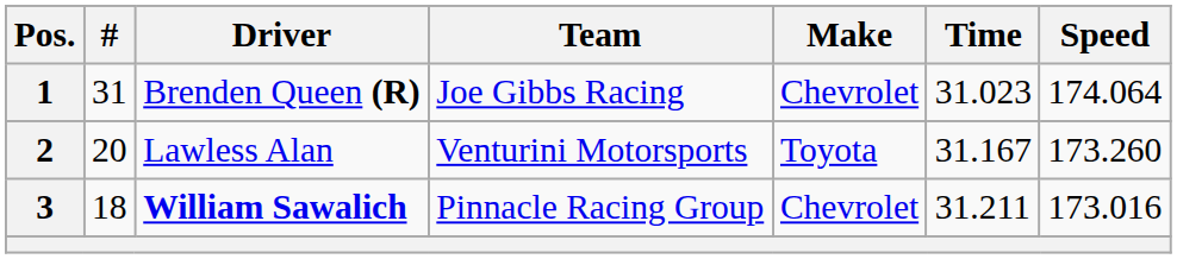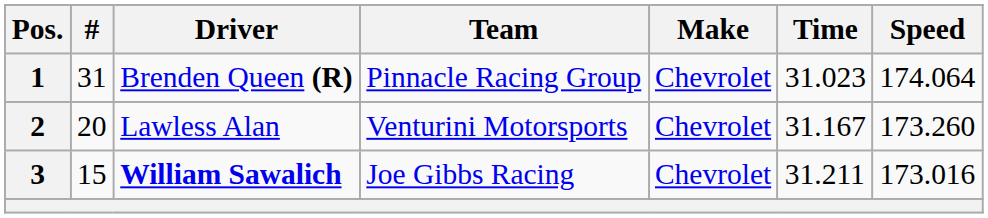1 | Team: Joe Gibbs Racing -> Pinnacle Racing Group
2 | Make: Toyota -> Chevrolet
3 | #: 18 -> 15
3 | Team: Pinnacle Racing Group -> Joe Gibbs Racing
